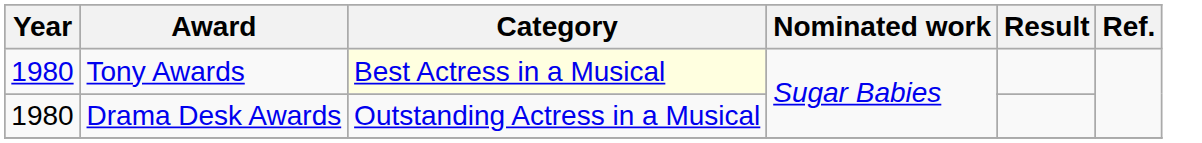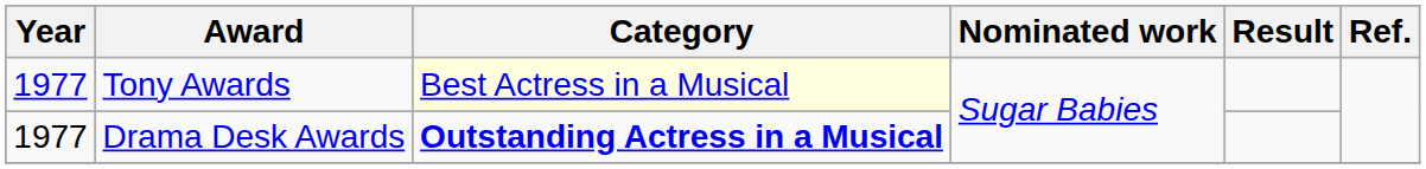Tony Awards | Year: 1980 -> 1977
Drama Desk Awards | Year: 1980 -> 1977
Drama Desk Awards | Category: normal -> bold
